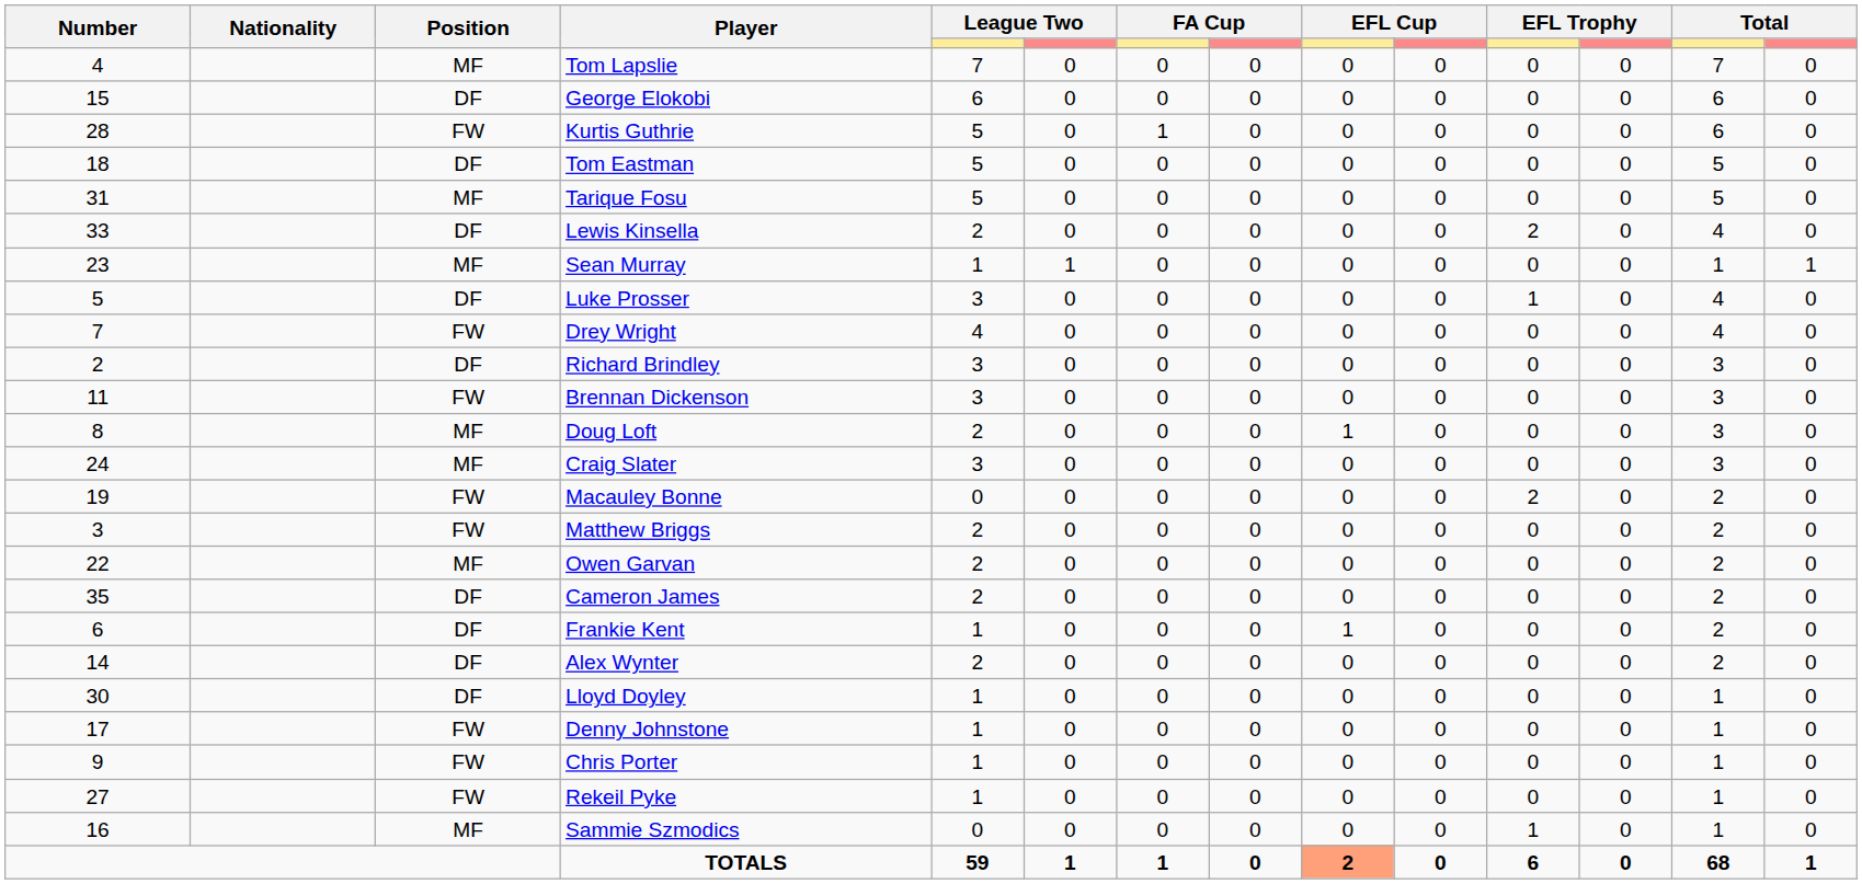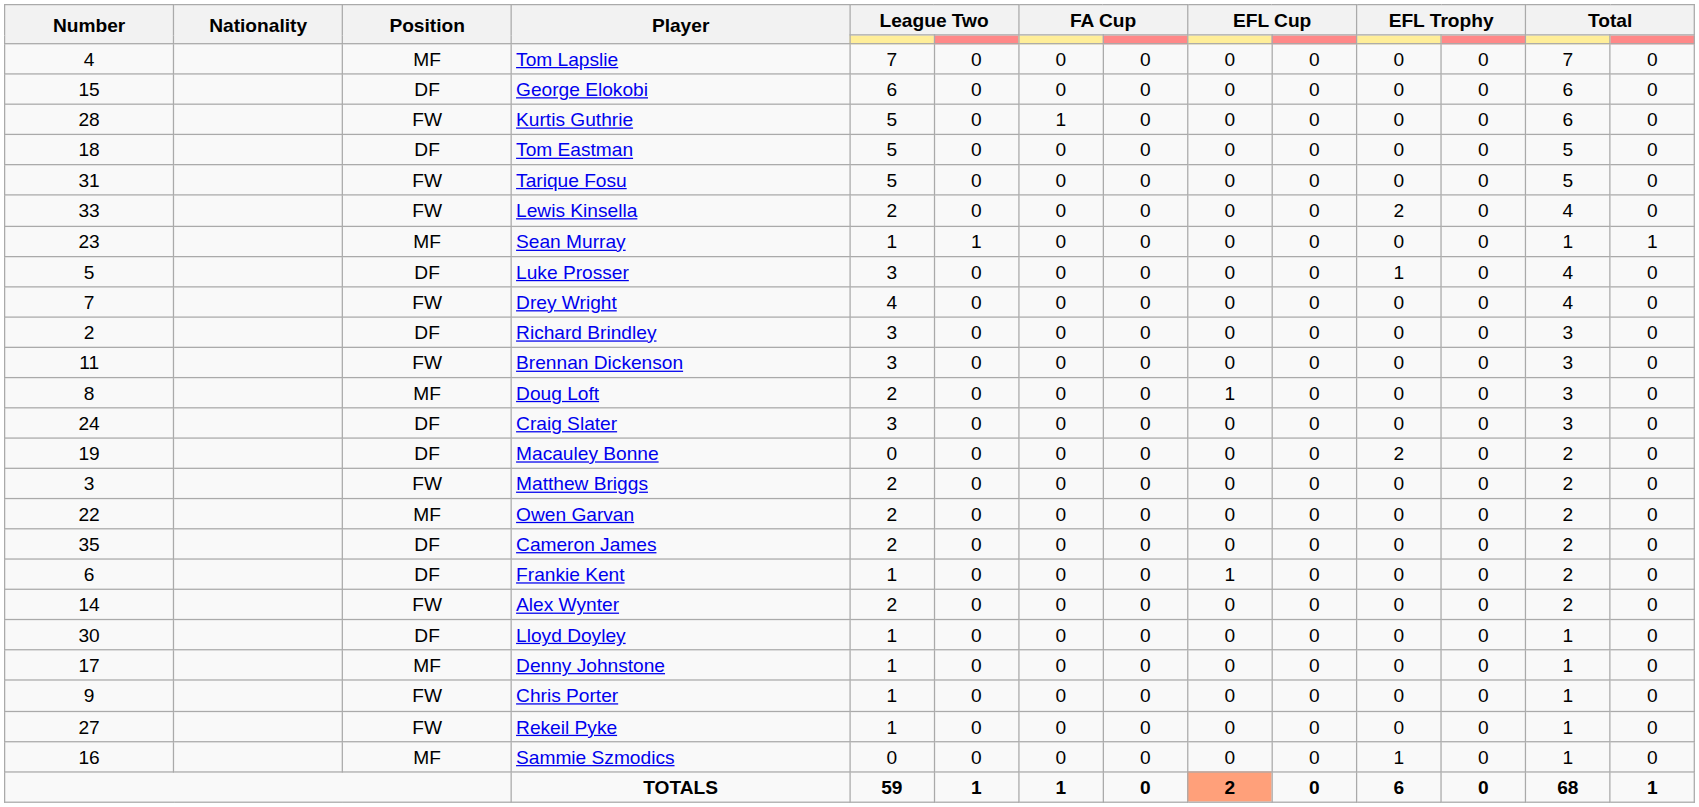Tarique Fosu | Position: MF -> FW
Lewis Kinsella | Position: DF -> FW
Craig Slater | Position: MF -> DF
Macauley Bonne | Position: FW -> DF
Alex Wynter | Position: DF -> FW
Denny Johnstone | Position: FW -> MF
